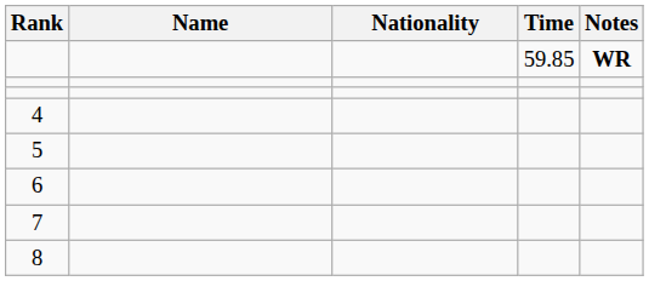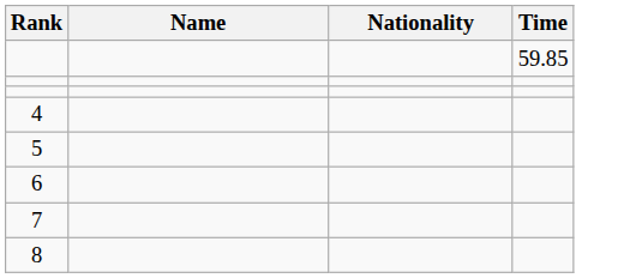- column: Notes | WR
